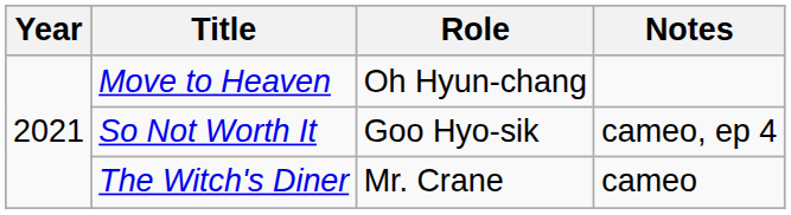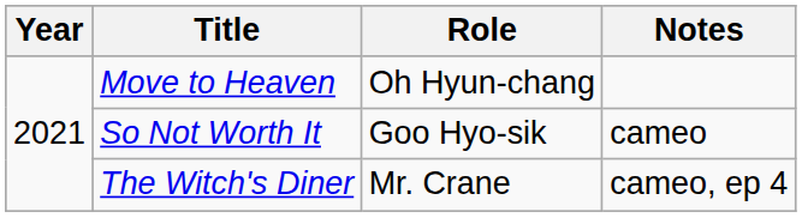So Not Worth It | Notes: cameo, ep 4 -> cameo
The Witch's Diner | Notes: cameo -> cameo, ep 4
